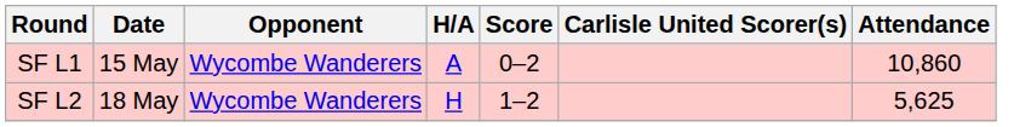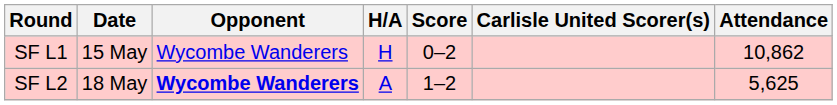SF L1 | H/A: A -> H
SF L1 | Attendance: 10,860 -> 10,862
SF L2 | Opponent: normal -> bold
SF L2 | H/A: H -> A
